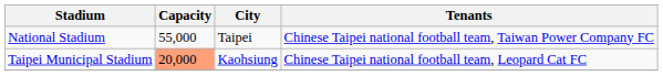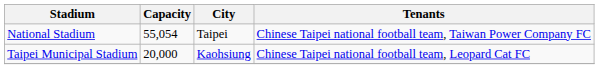National Stadium | Capacity: 55,000 -> 55,054
Taipei Municipal Stadium | Capacity: lightsalmon background -> no background
